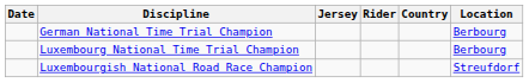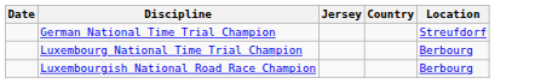- column: Rider
German National Time Trial Champion | Location: Berbourg -> Streufdorf
Luxembourgish National Road Race Champion | Location: Streufdorf -> Berbourg
